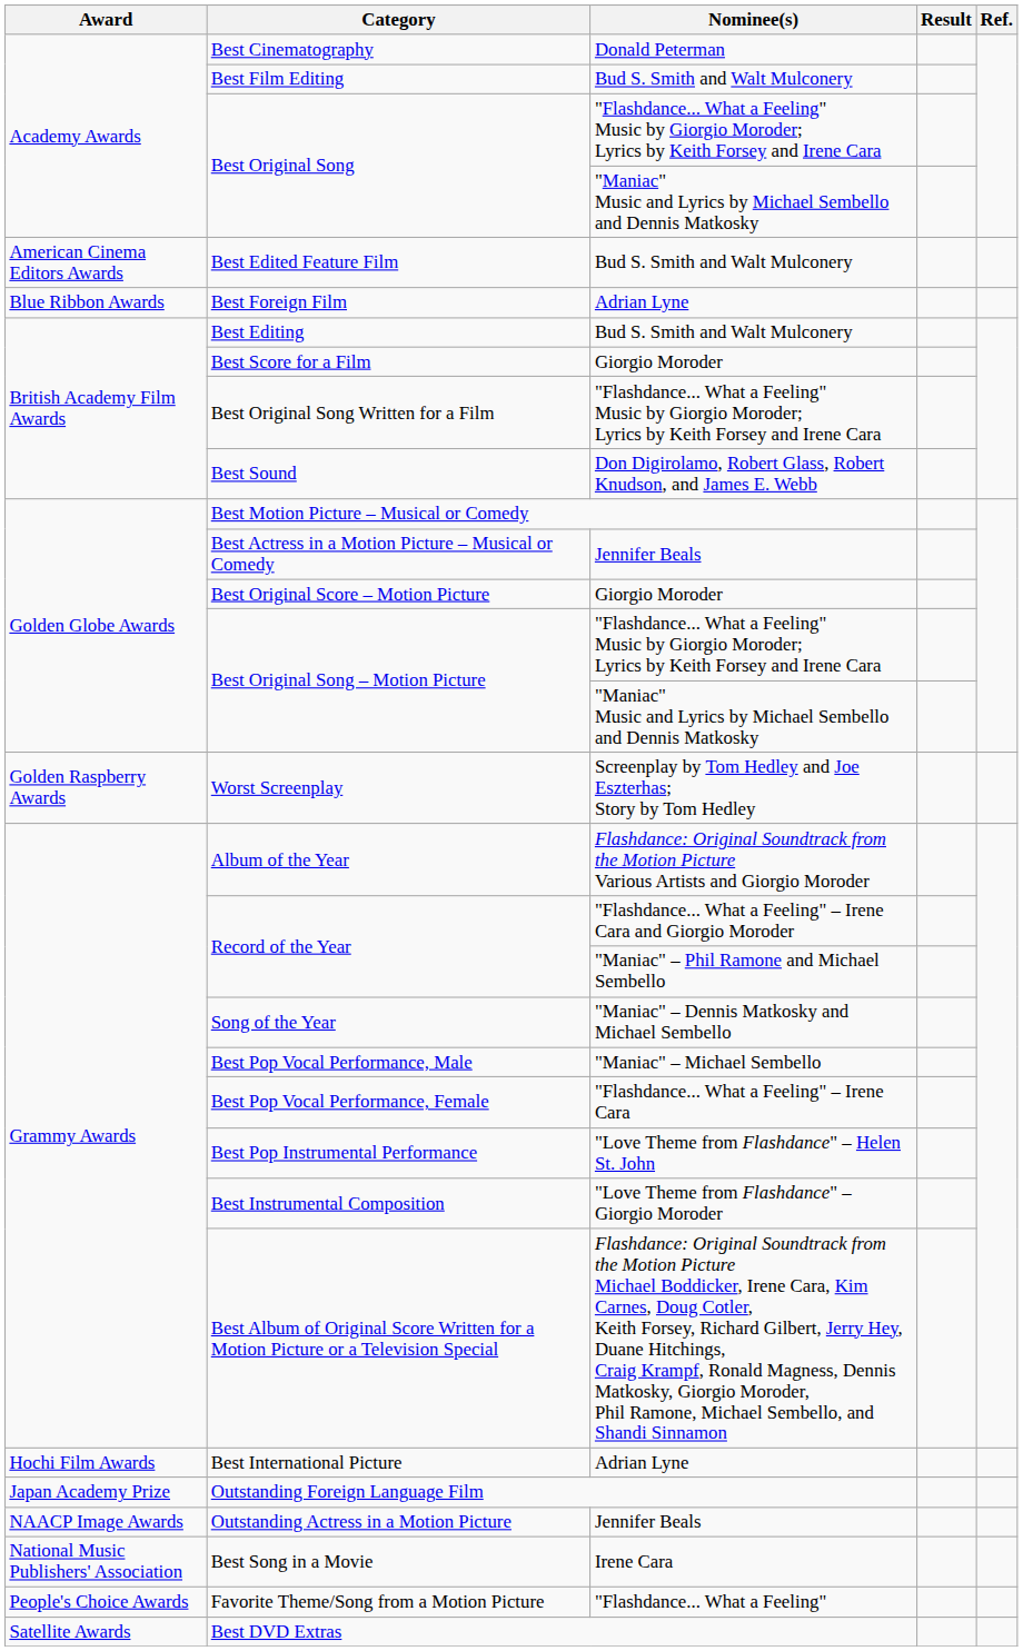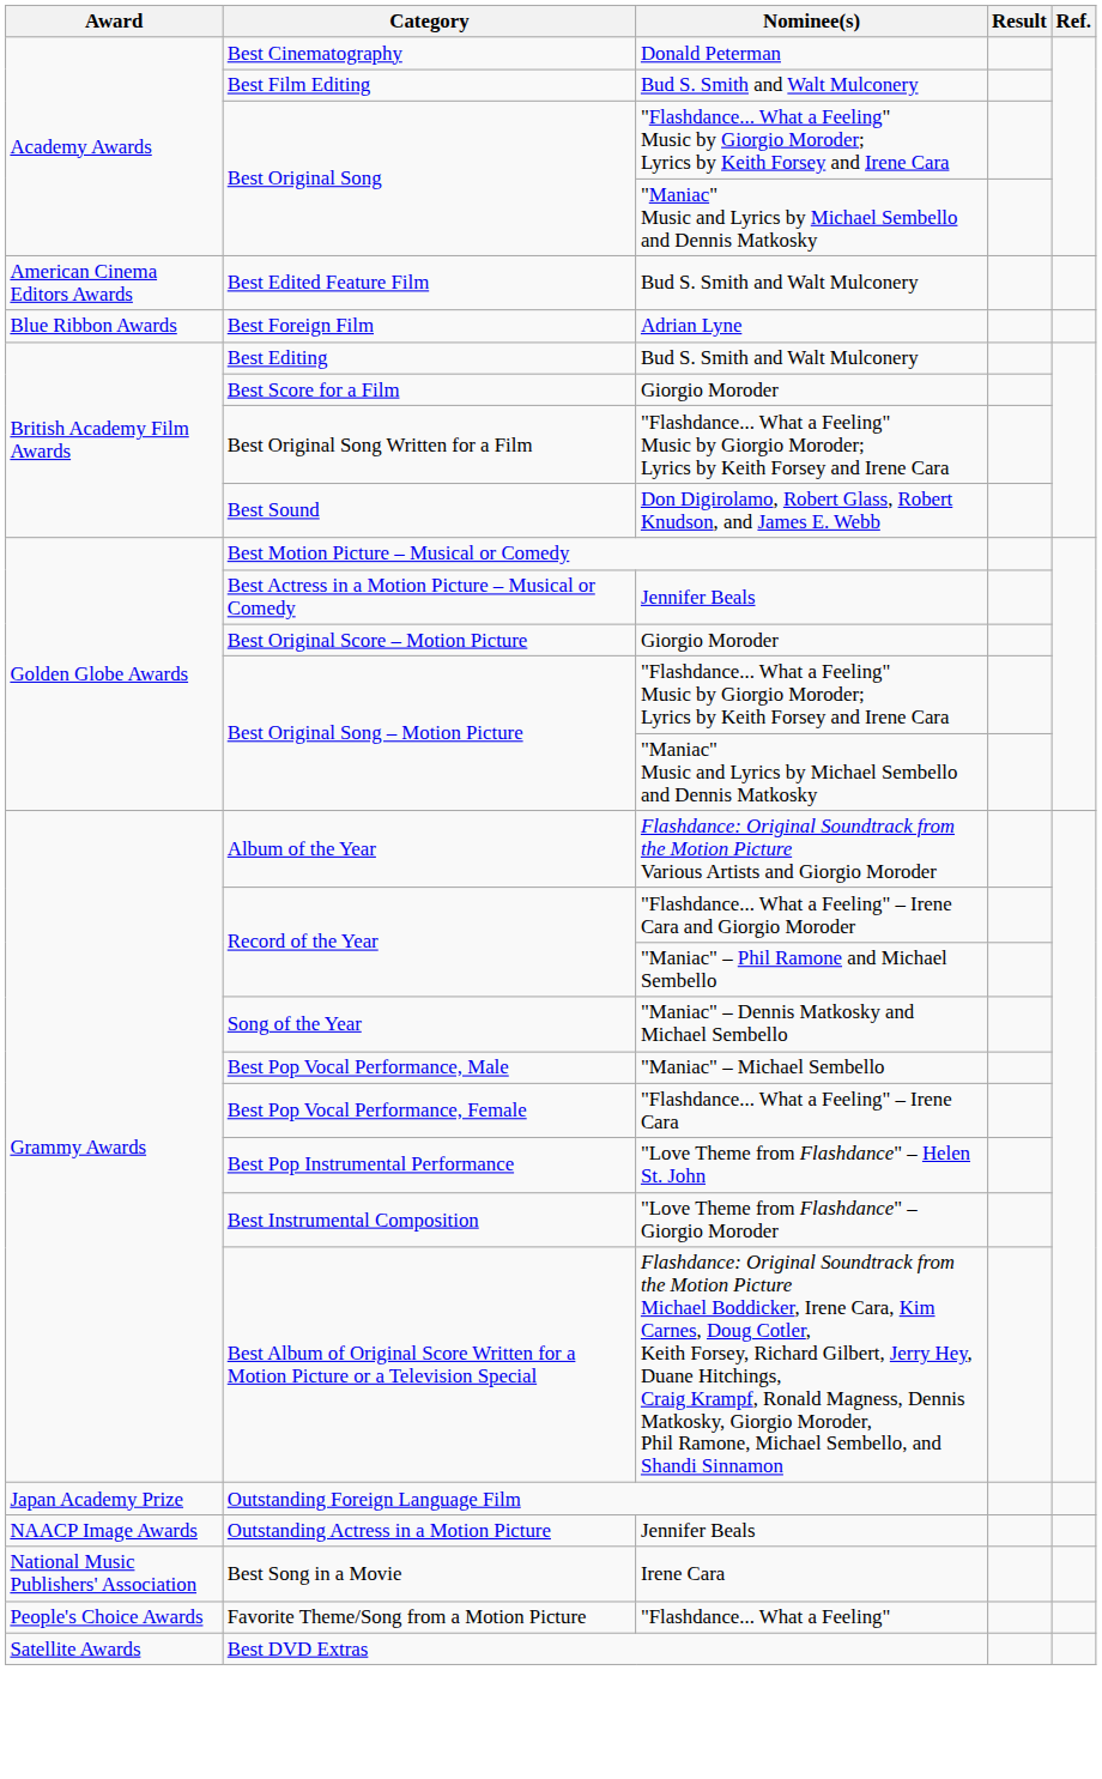- row: Golden Raspberry Awards | Worst Screenplay | Screenplay by Tom Hedley and Joe Eszterhas; Story by Tom Hedley
- row: Hochi Film Awards | Best International Picture | Adrian Lyne
